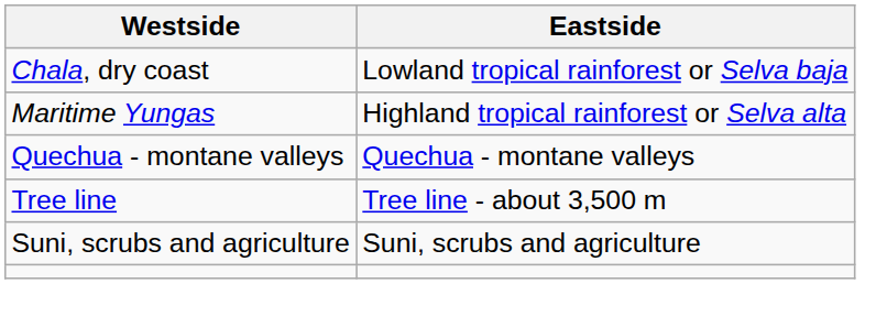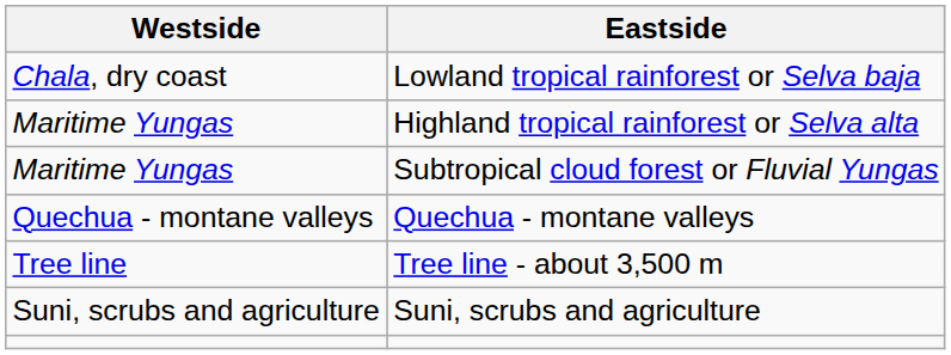+ row: Maritime Yungas | Subtropical cloud forest or Fluvial Yungas
